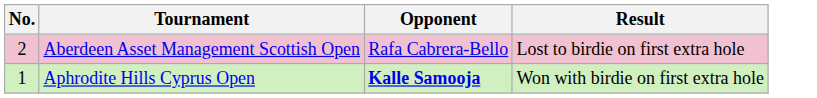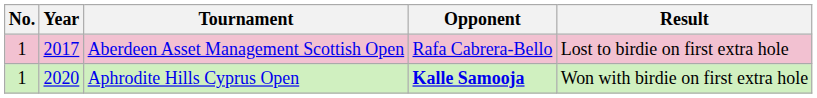+ column: Year | 2017 | 2020
Aberdeen Asset Management Scottish Open | No.: 2 -> 1
